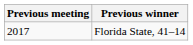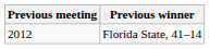Florida State, 41–14 | Previous meeting: 2017 -> 2012
